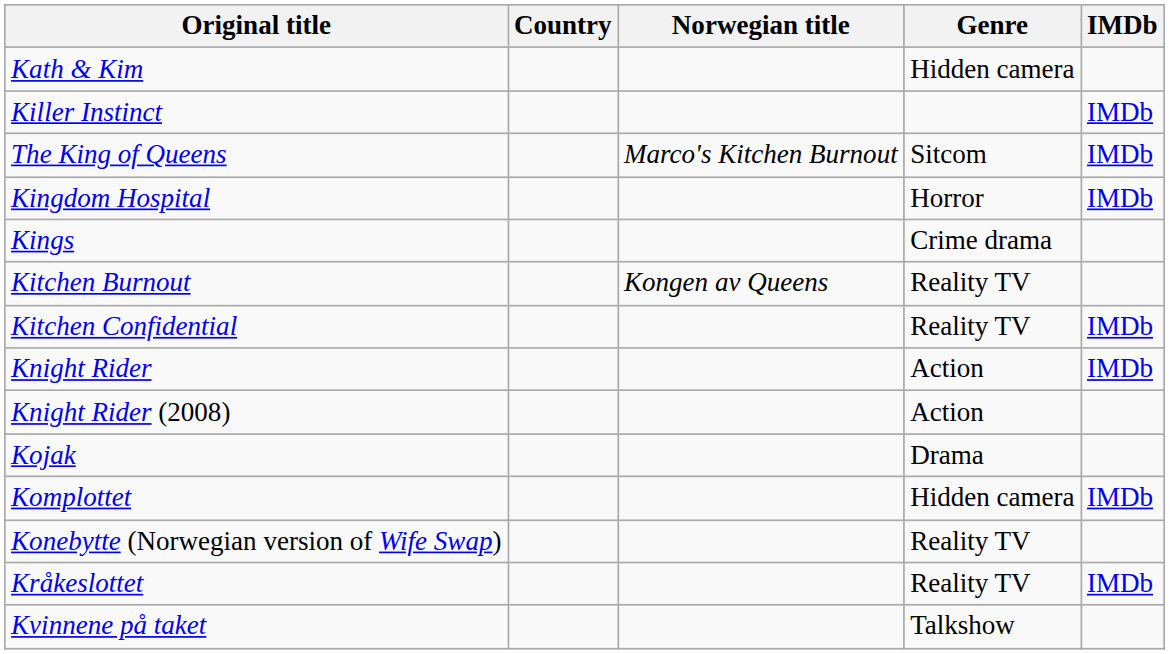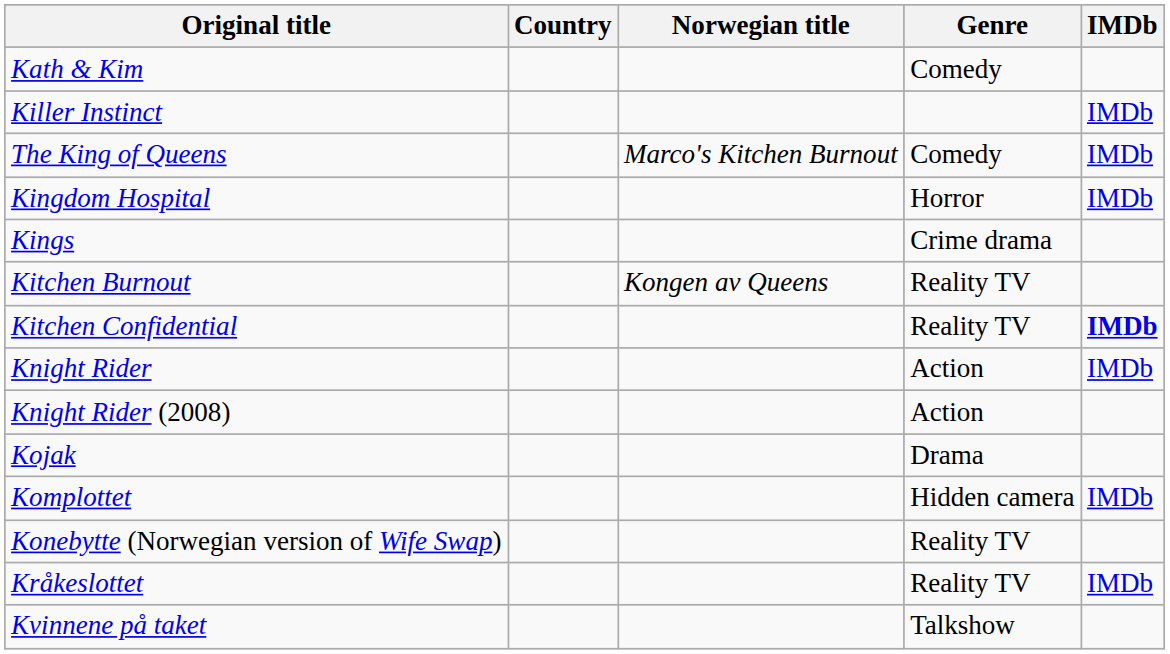Kath & Kim | Genre: Hidden camera -> Comedy
The King of Queens | Genre: Sitcom -> Comedy
Kitchen Confidential | IMDb: normal -> bold
